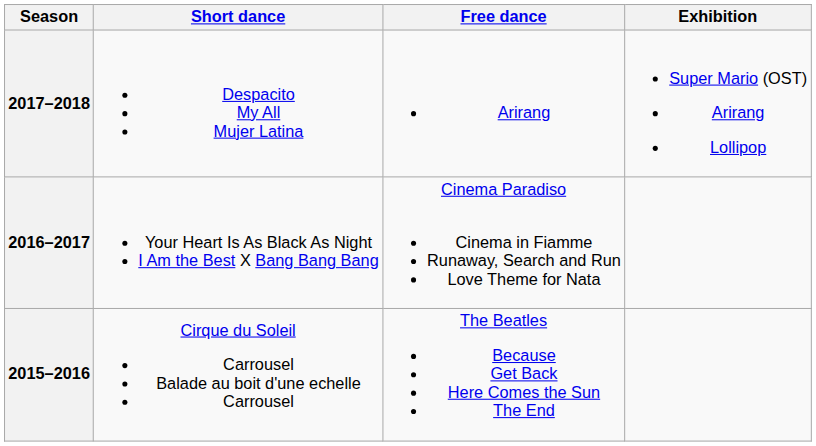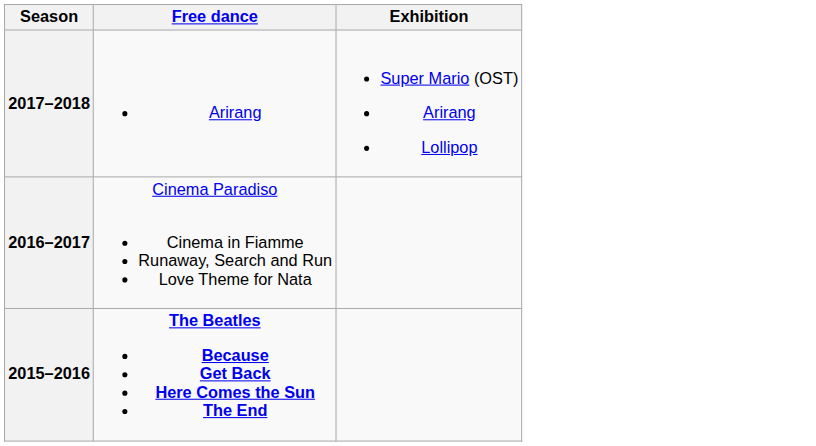- column: Short dance | Despacito My All Mujer Latina | Your Heart Is As Black As Night I Am the Best X Bang Bang Bang | Cirque du Soleil Carrousel Balade au boit d'une echelle Carrousel
2015–2016 | Free dance: normal -> bold
